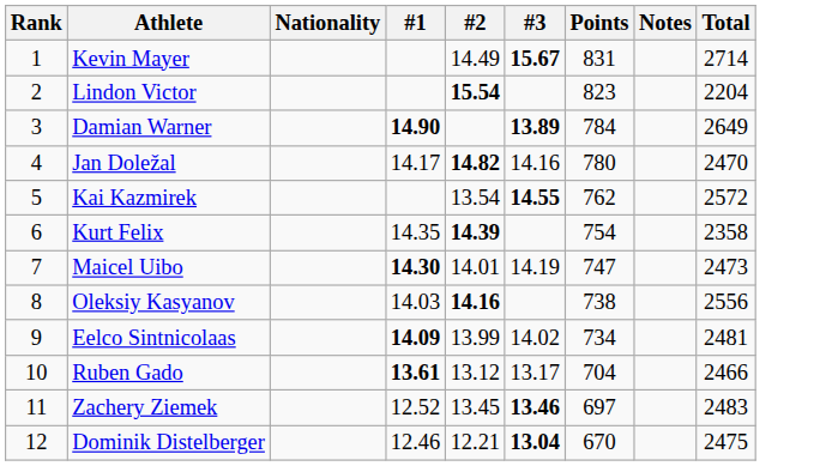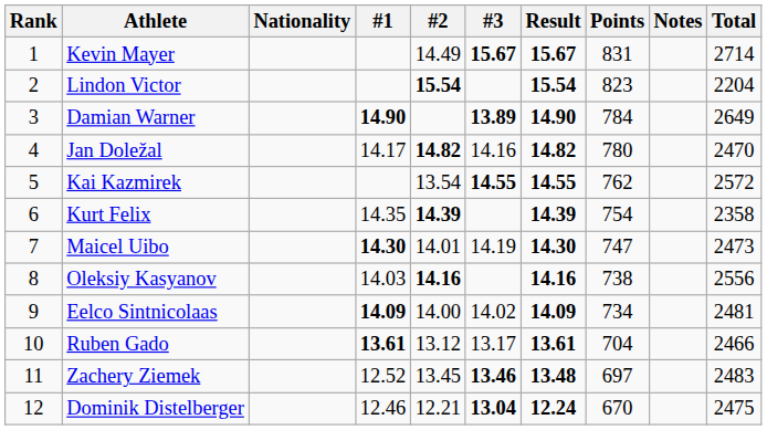+ column: Result | 15.67 | 15.54 | 14.90 | 14.82 | 14.55 | 14.39 | 14.30 | 14.16 | 14.09 | 13.61 | 13.48 | 12.24
Eelco Sintnicolaas | #2: 13.99 -> 14.00
